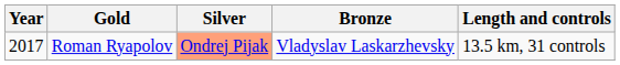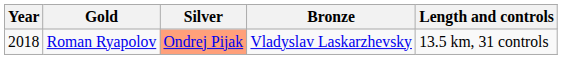Roman Ryapolov | Year: 2017 -> 2018
